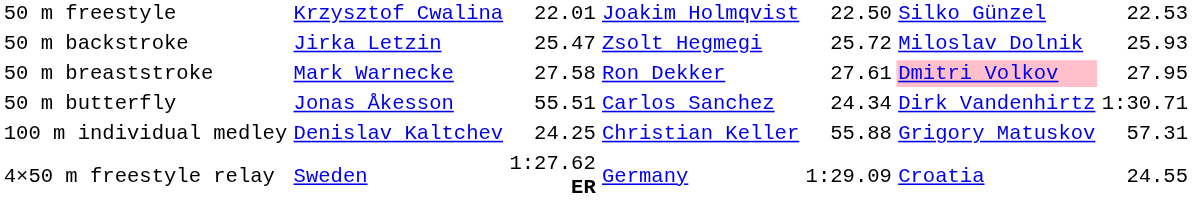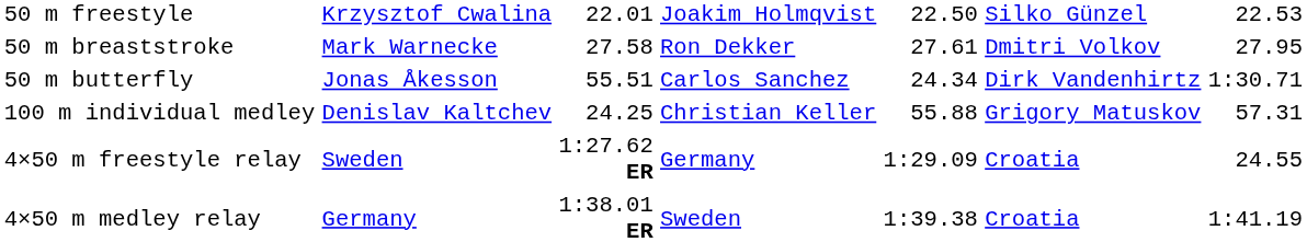- row: 50 m backstroke | Jirka Letzin | 25.47 | Zsolt Hegmegi | 25.72 | Miloslav Dolnik | 25.93
50 m breaststroke | column 6: pink background -> no background
+ row: 4×50 m medley relay | Germany | 1:38.01 ER | Sweden | 1:39.38 | Croatia | 1:41.19
